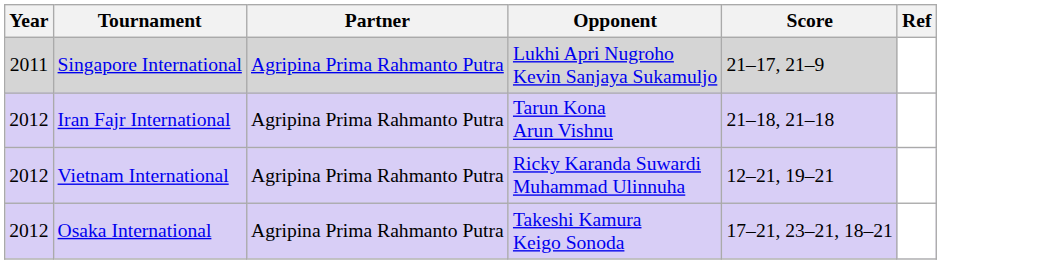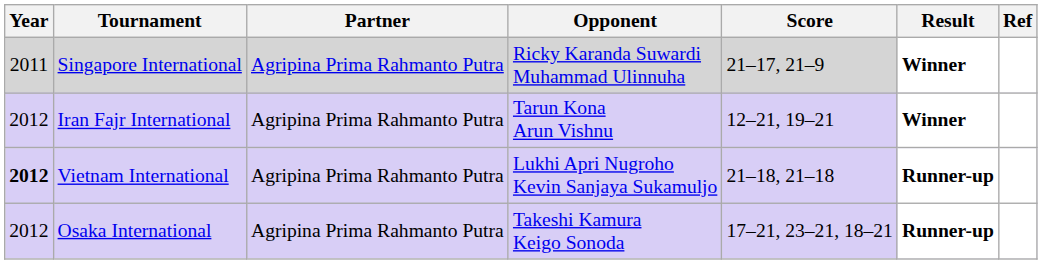+ column: Result | Winner | Winner | Runner-up | Runner-up
Singapore International | Opponent: Lukhi Apri Nugroho Kevin Sanjaya Sukamuljo -> Ricky Karanda Suwardi Muhammad Ulinnuha
Iran Fajr International | Score: 21–18, 21–18 -> 12–21, 19–21
Vietnam International | Year: normal -> bold
Vietnam International | Opponent: Ricky Karanda Suwardi Muhammad Ulinnuha -> Lukhi Apri Nugroho Kevin Sanjaya Sukamuljo
Vietnam International | Score: 12–21, 19–21 -> 21–18, 21–18
